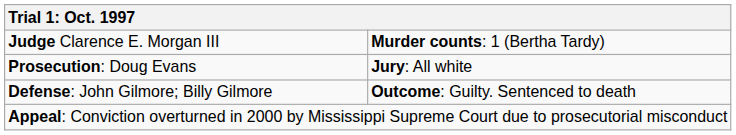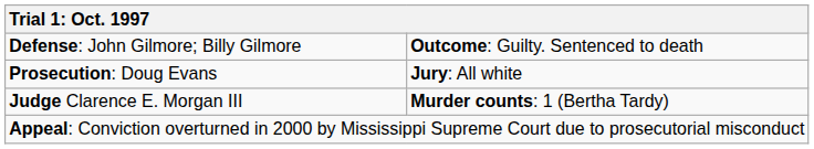rows swapped: Judge Clarence E. Morgan III <-> Defense: John Gilmore; Billy Gilmore
